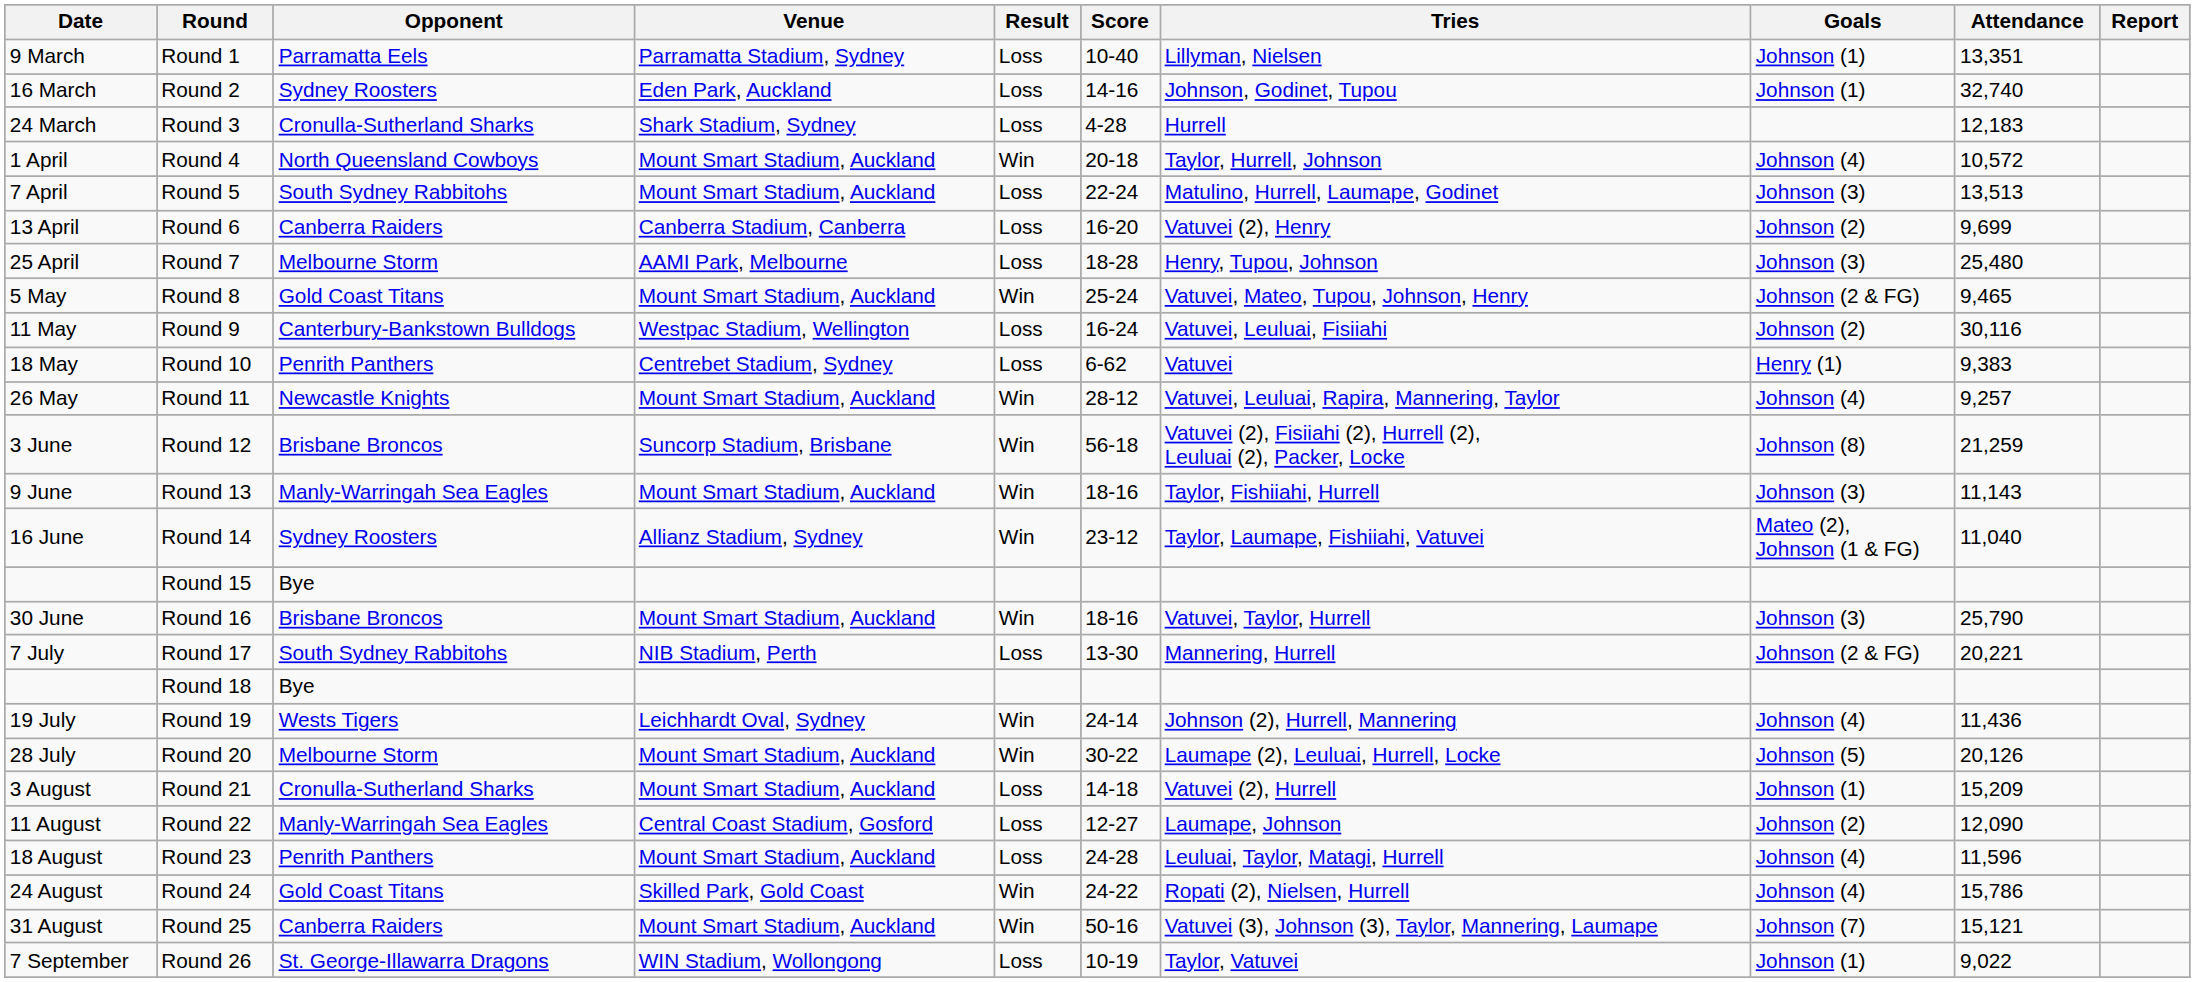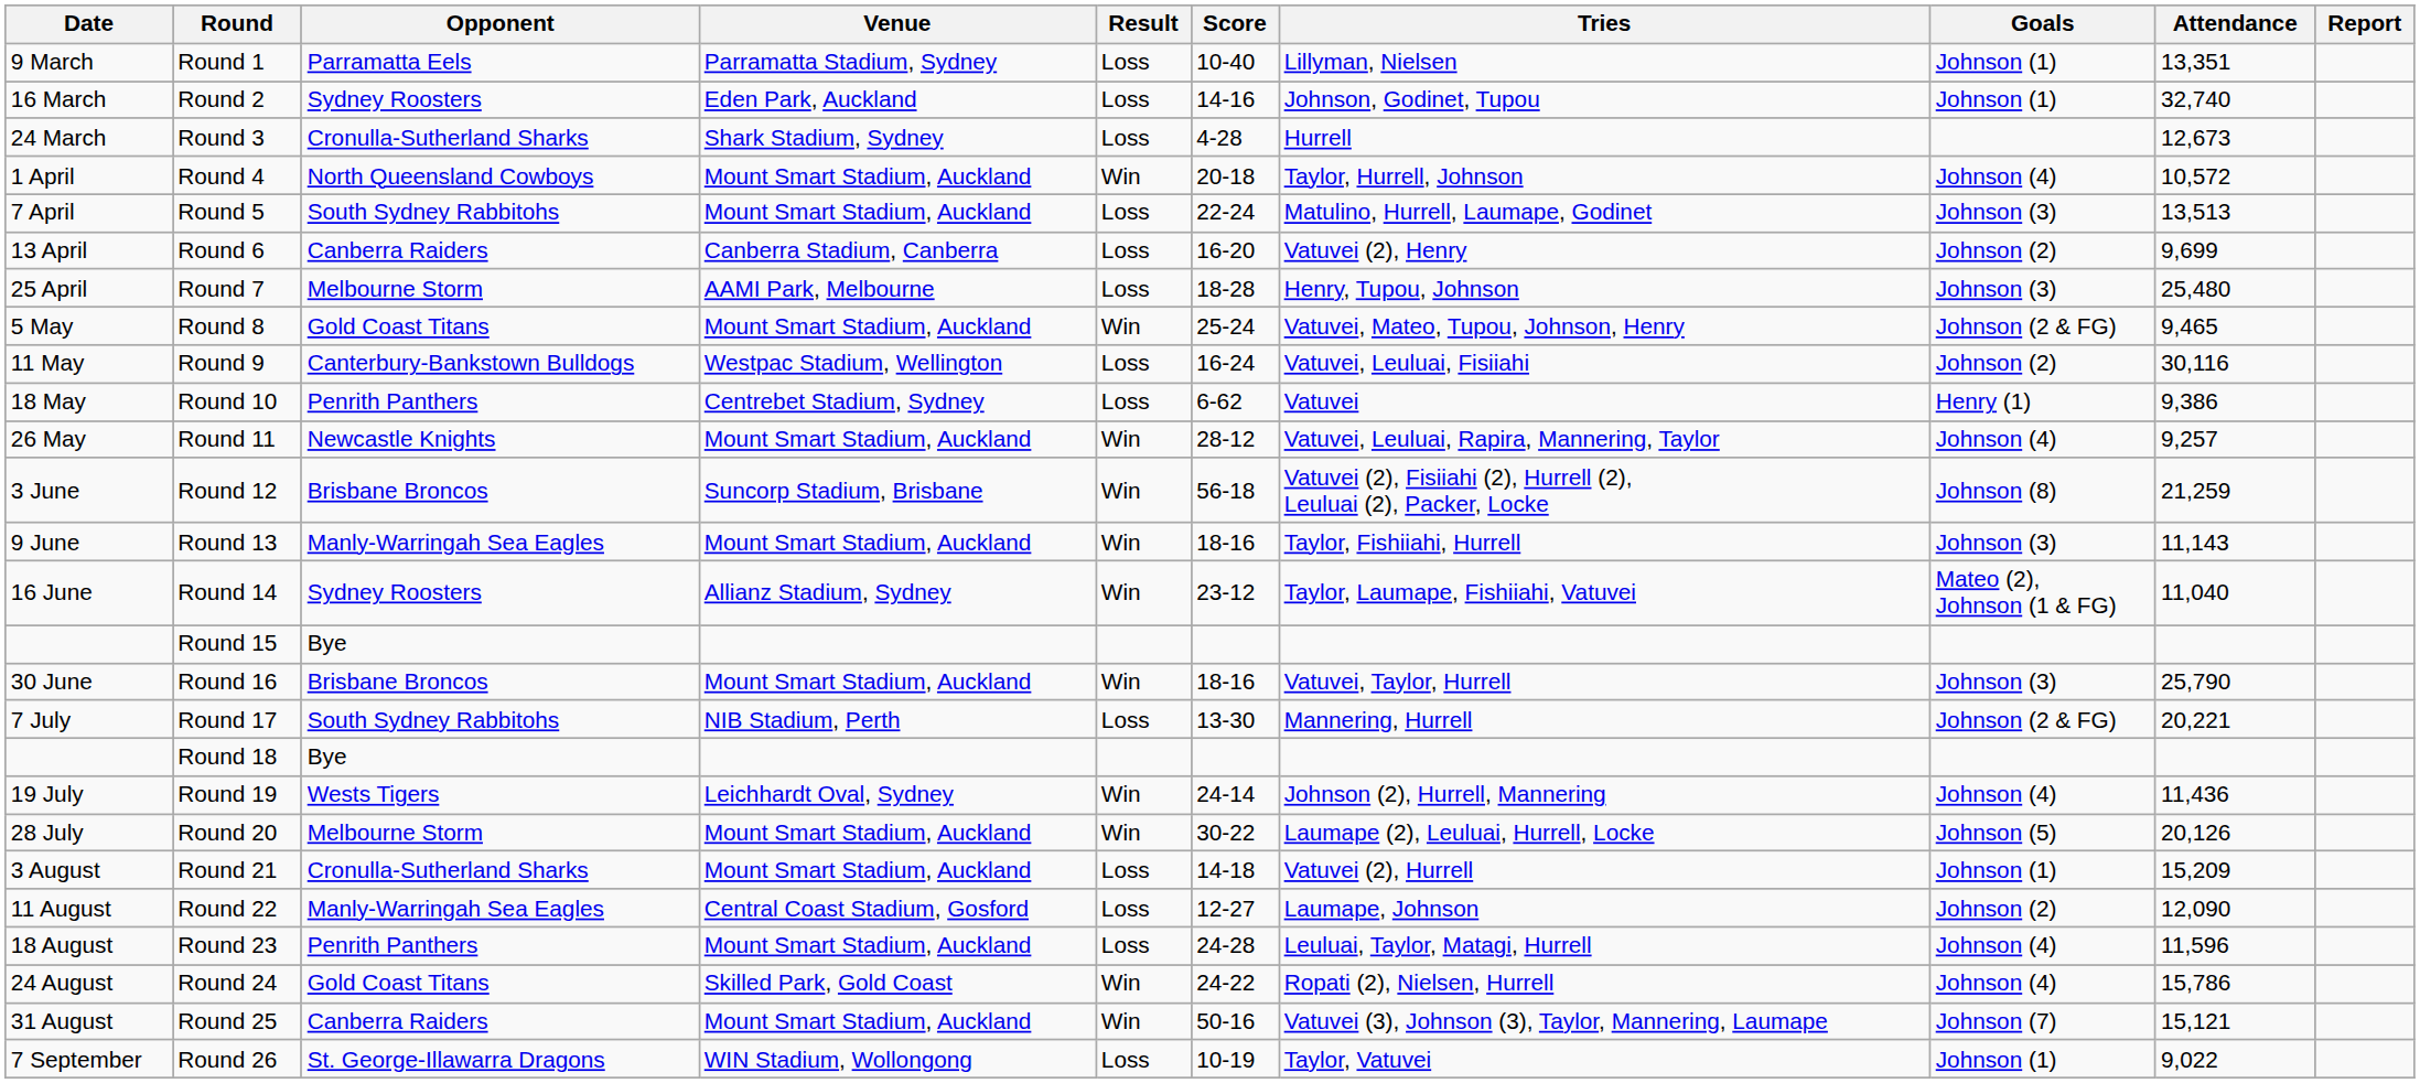Round 3 | Attendance: 12,183 -> 12,673
Round 10 | Attendance: 9,383 -> 9,386
